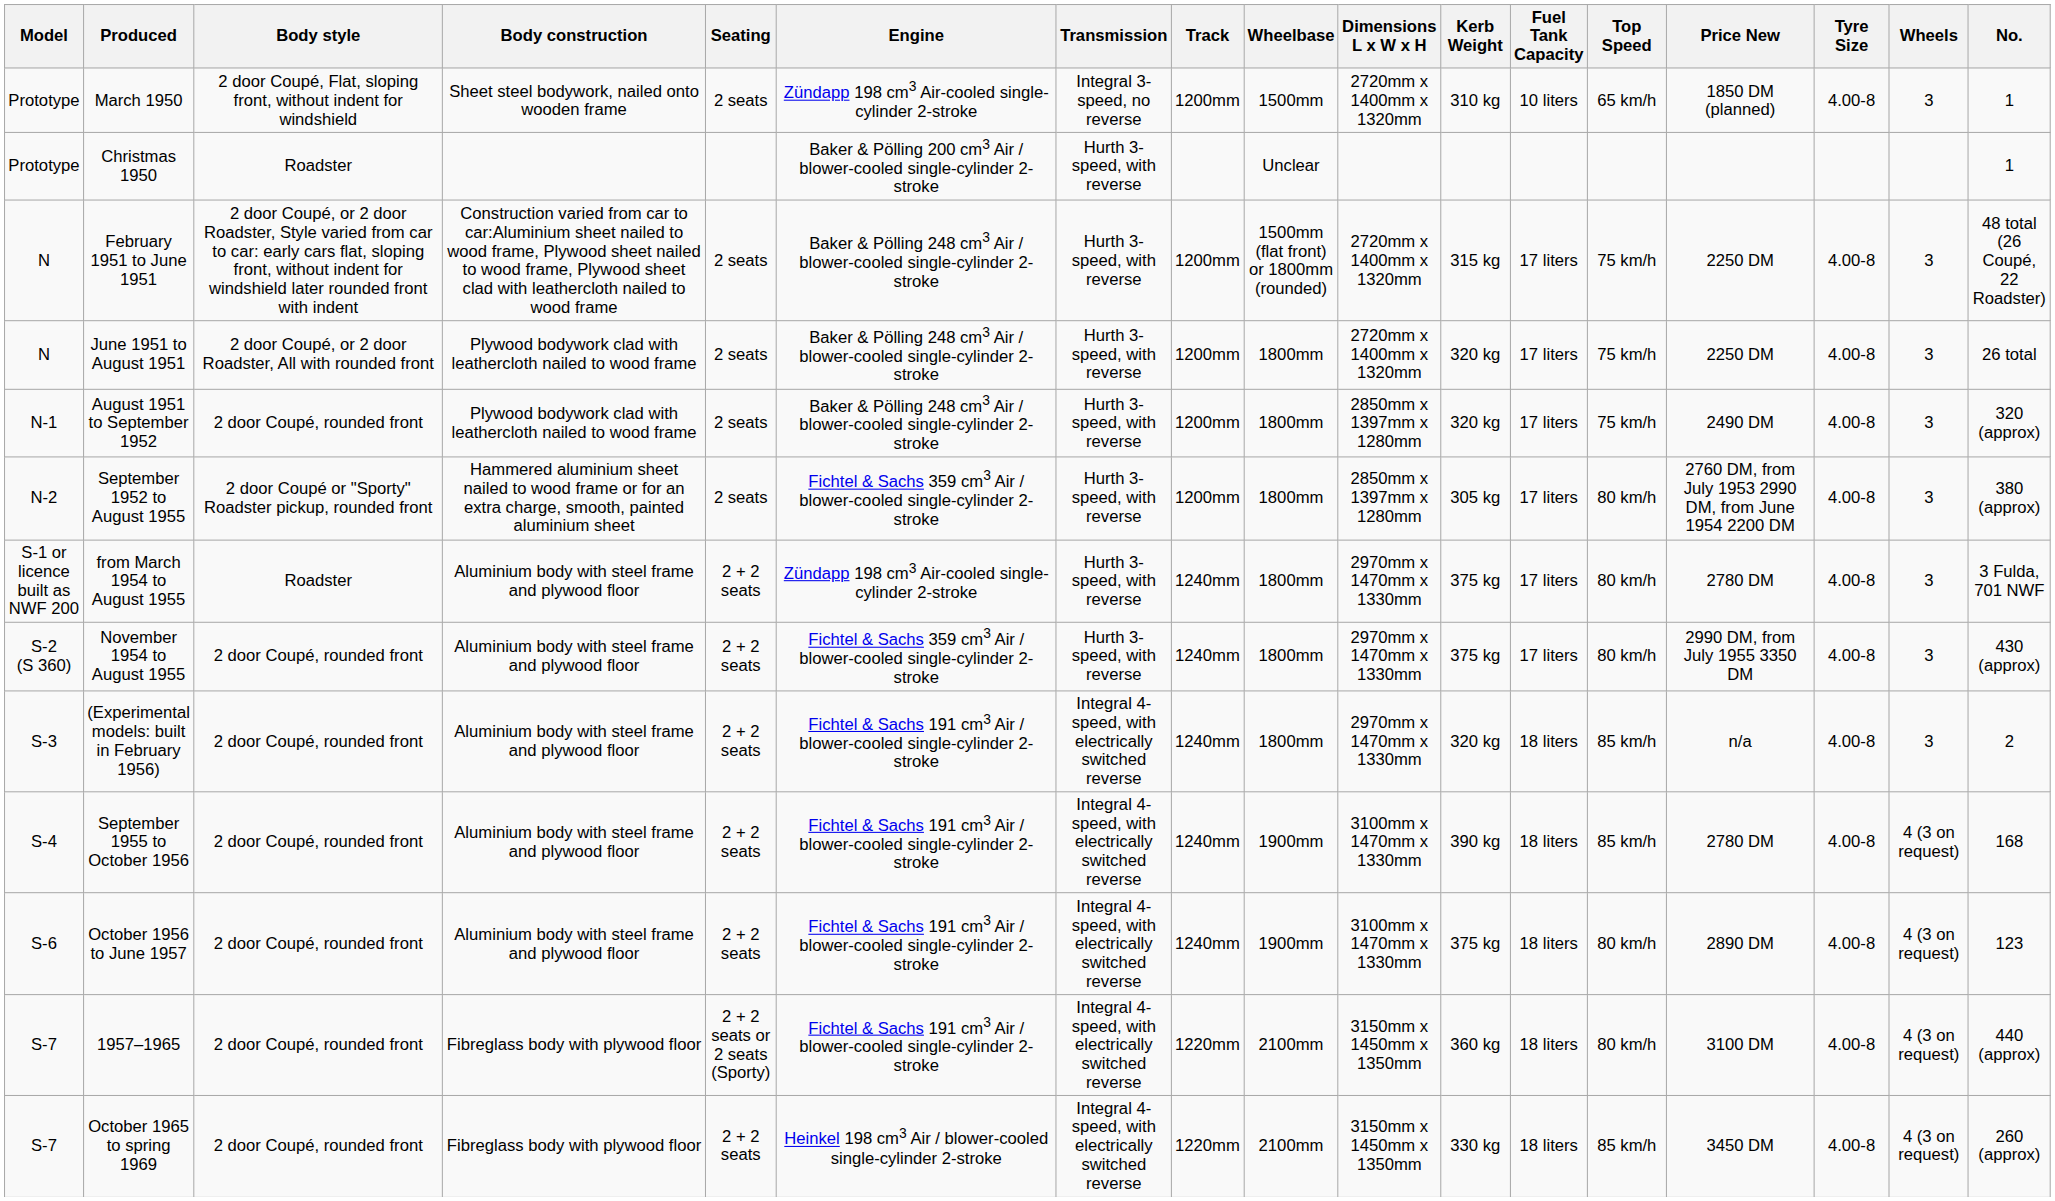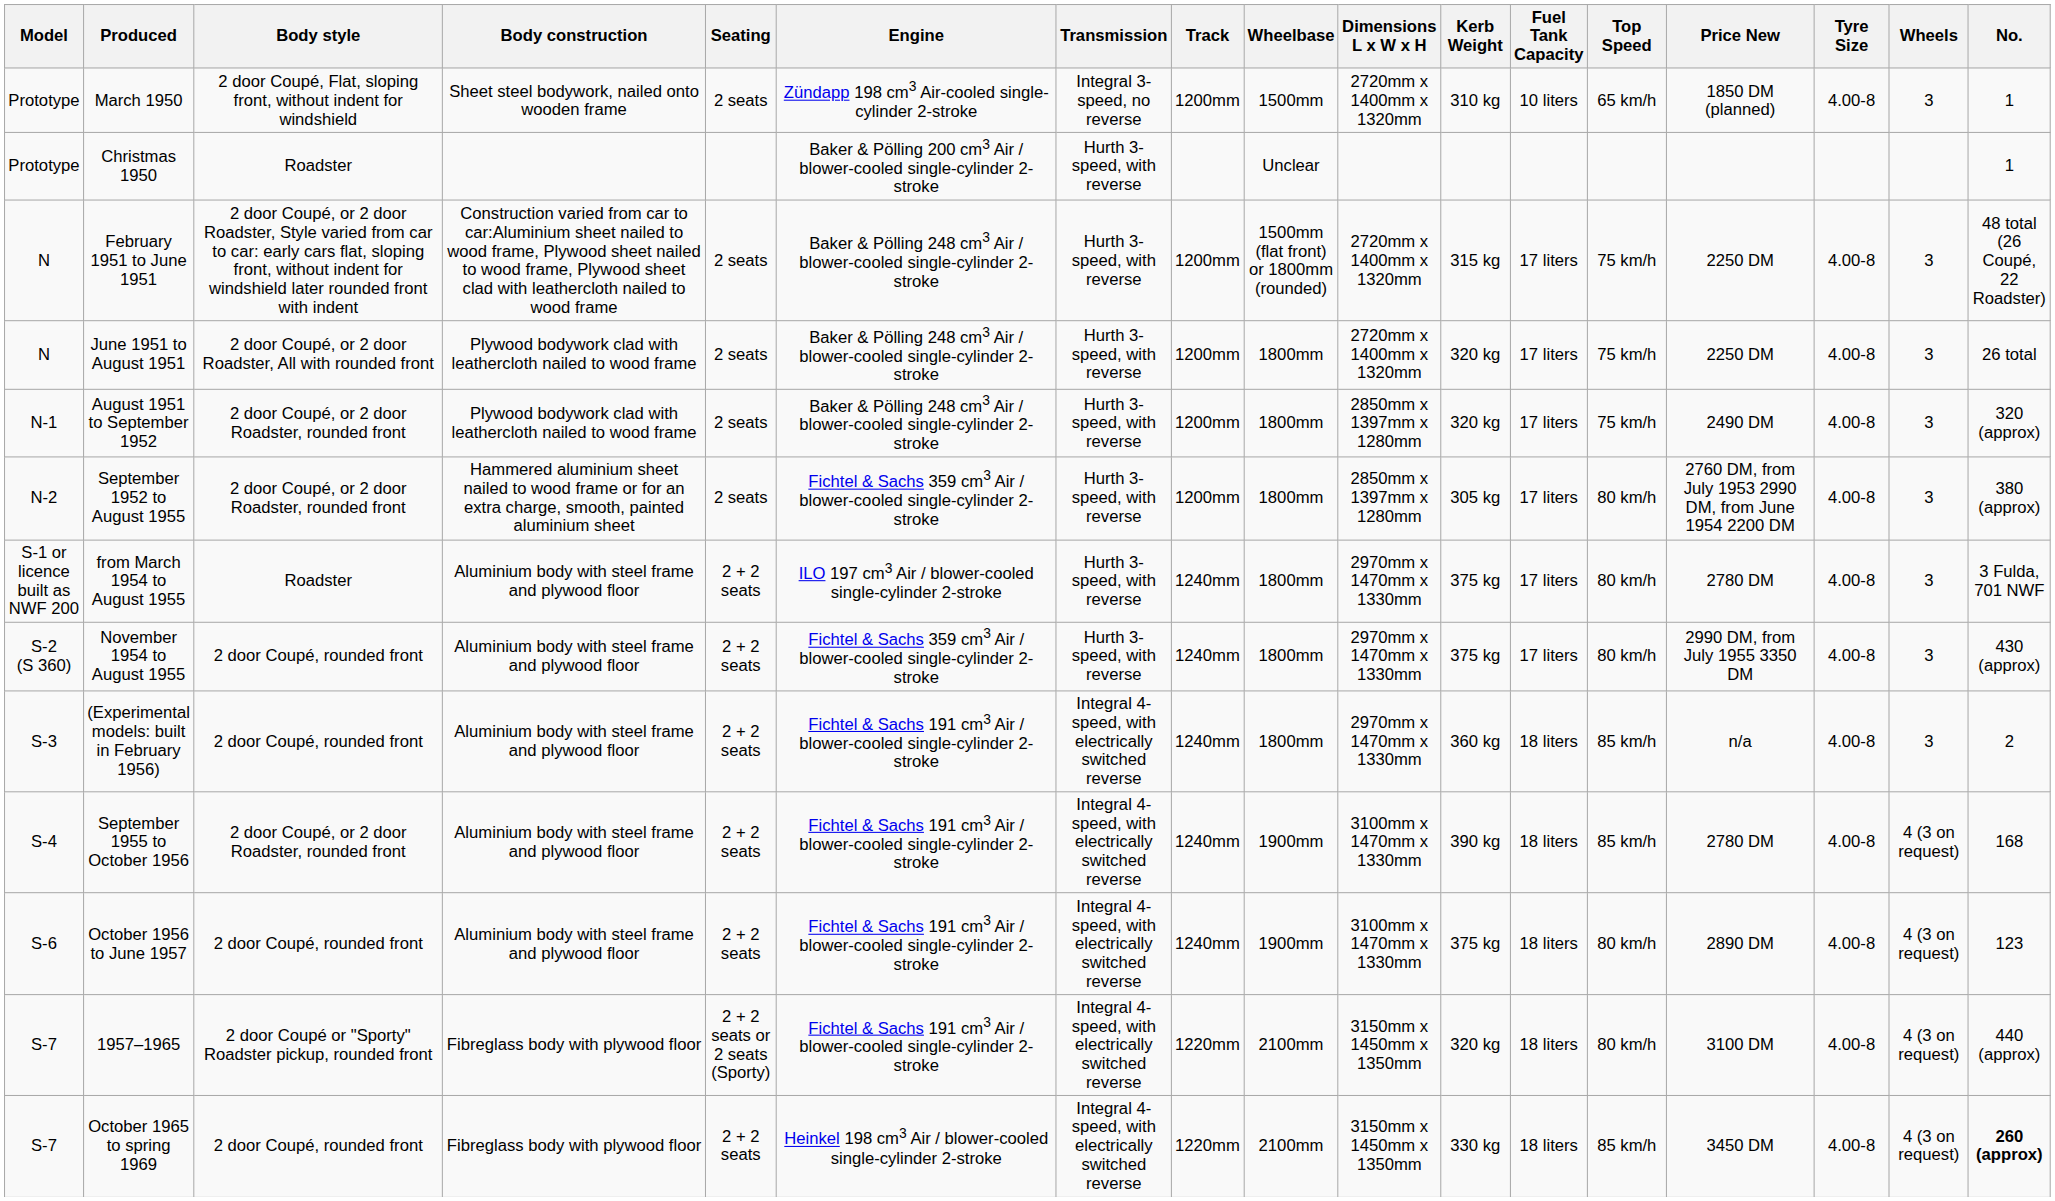August 1951 to September 1952 | Body style: 2 door Coupé, rounded front -> 2 door Coupé, or 2 door Roadster, rounded front
September 1952 to August 1955 | Body style: 2 door Coupé or "Sporty" Roadster pickup, rounded front -> 2 door Coupé, or 2 door Roadster, rounded front
from March 1954 to August 1955 | Engine: Zündapp 198 cm3 Air-cooled single-cylinder 2-stroke -> ILO 197 cm3 Air / blower-cooled single-cylinder 2-stroke
(Experimental models: built in February 1956) | Kerb Weight: 320 kg -> 360 kg
September 1955 to October 1956 | Body style: 2 door Coupé, rounded front -> 2 door Coupé, or 2 door Roadster, rounded front
1957–1965 | Body style: 2 door Coupé, rounded front -> 2 door Coupé or "Sporty" Roadster pickup, rounded front
1957–1965 | Kerb Weight: 360 kg -> 320 kg
October 1965 to spring 1969 | No.: normal -> bold
